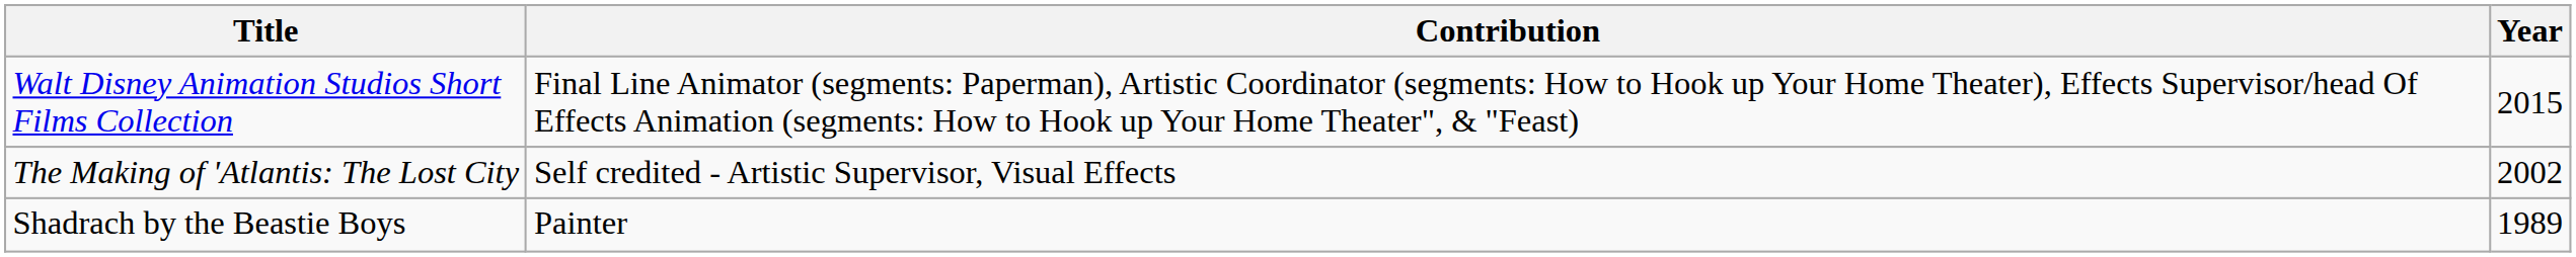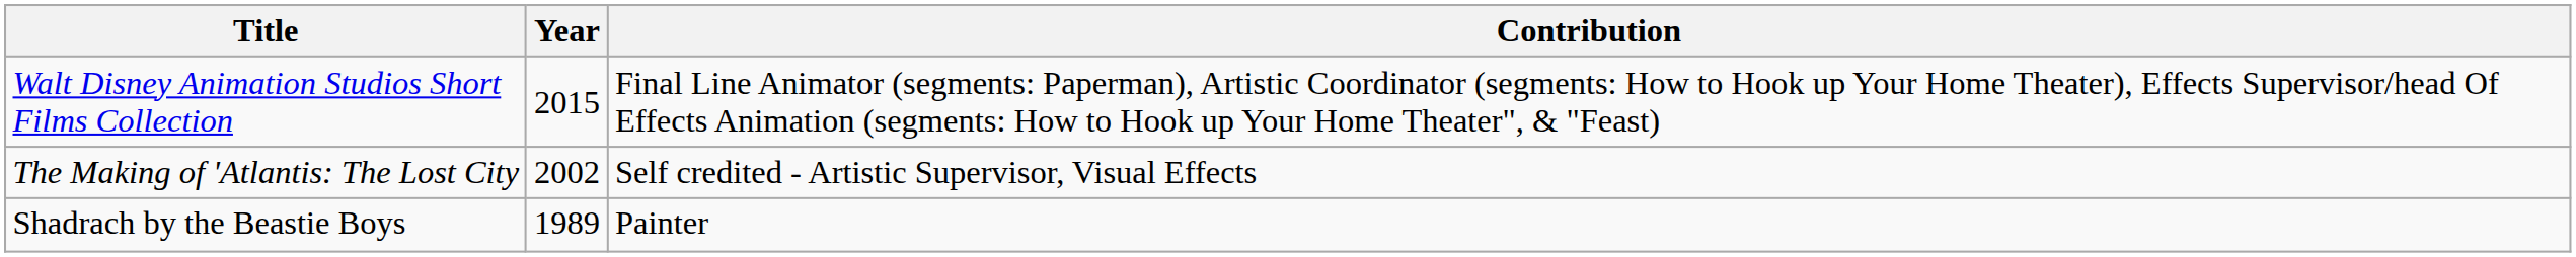columns swapped: Year <-> Contribution
